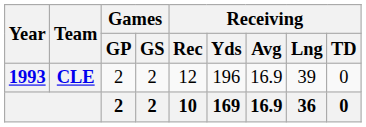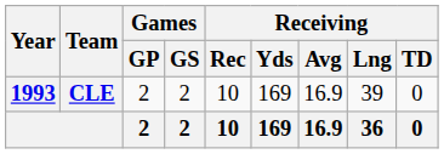CLE | Receiving / Rec: 12 -> 10
CLE | Receiving / Yds: 196 -> 169
